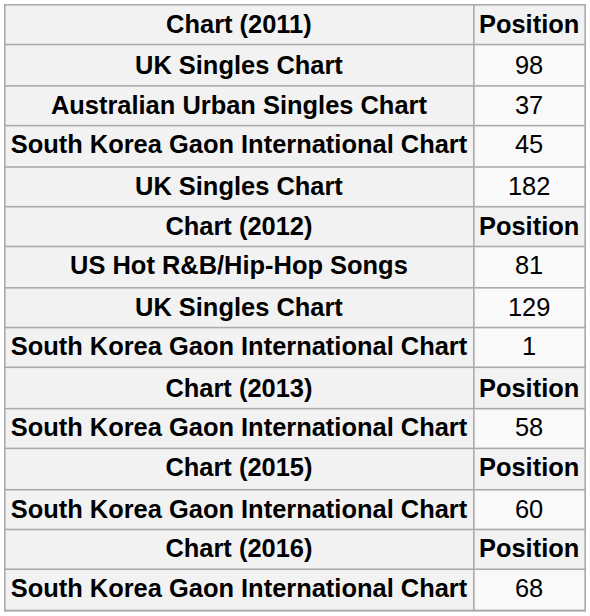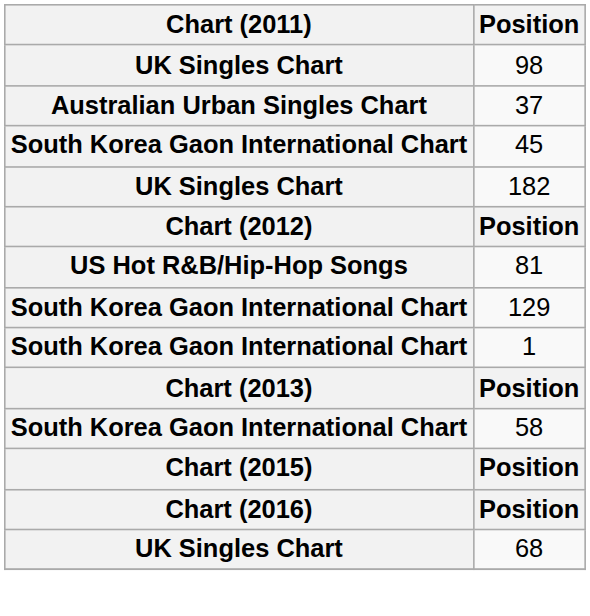129 | Chart (2011): UK Singles Chart -> South Korea Gaon International Chart
- row: South Korea Gaon International Chart | 60
68 | Chart (2011): South Korea Gaon International Chart -> UK Singles Chart
